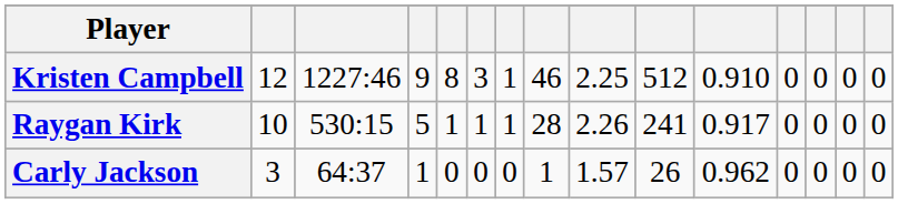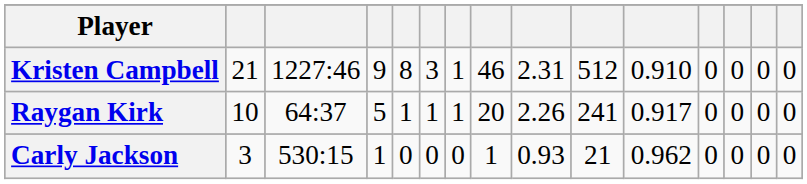Kristen Campbell | column 2: 12 -> 21
Kristen Campbell | column 9: 2.25 -> 2.31
Raygan Kirk | column 3: 530:15 -> 64:37
Raygan Kirk | column 8: 28 -> 20
Carly Jackson | column 3: 64:37 -> 530:15
Carly Jackson | column 9: 1.57 -> 0.93
Carly Jackson | column 10: 26 -> 21
